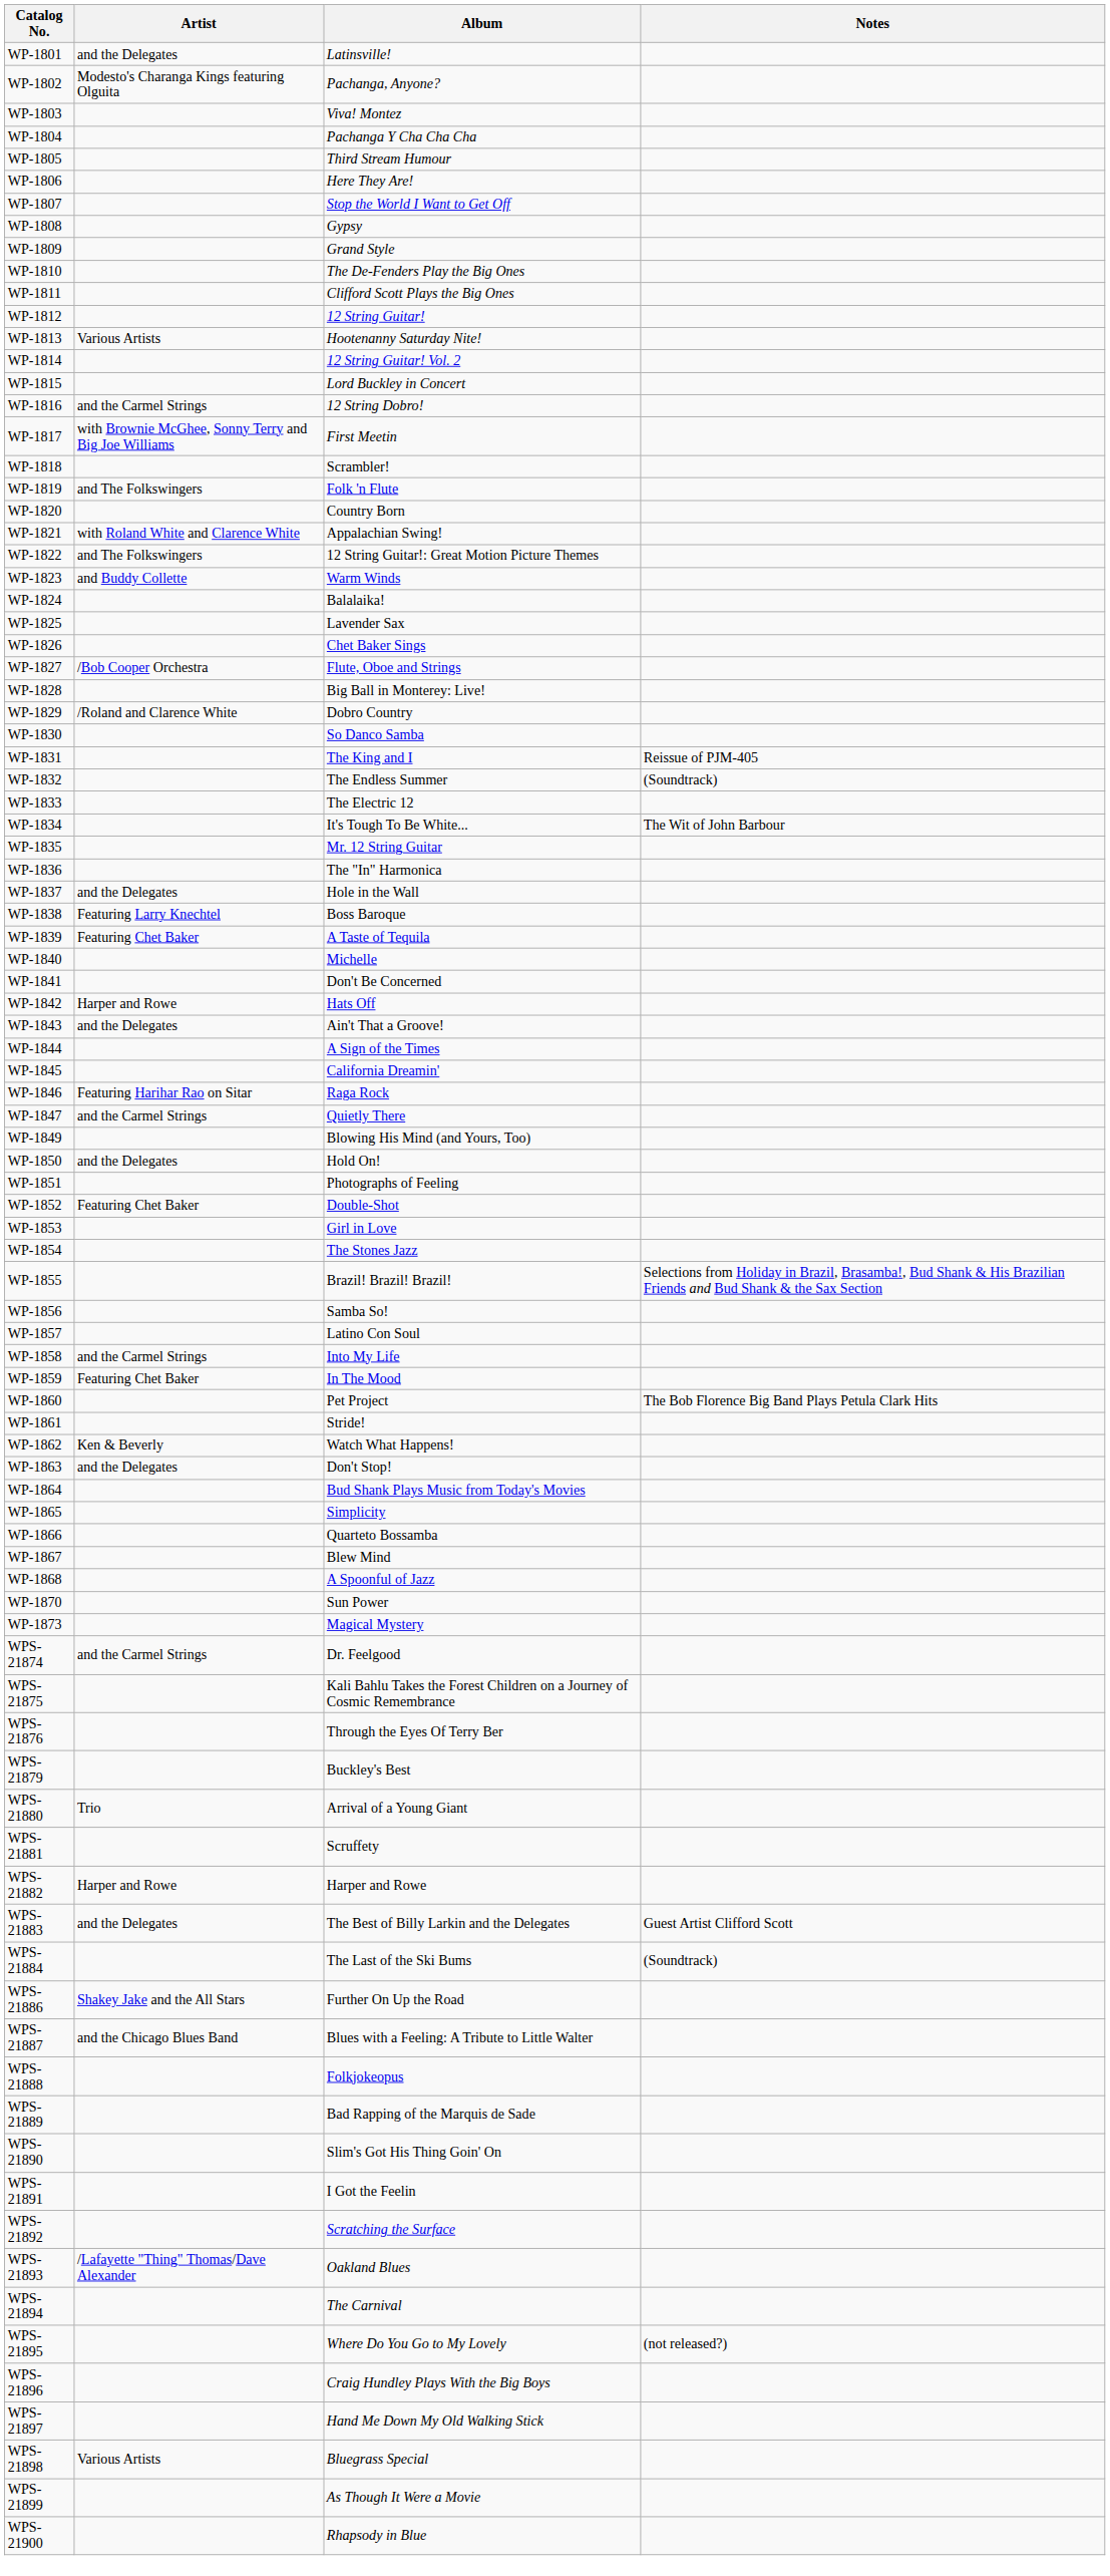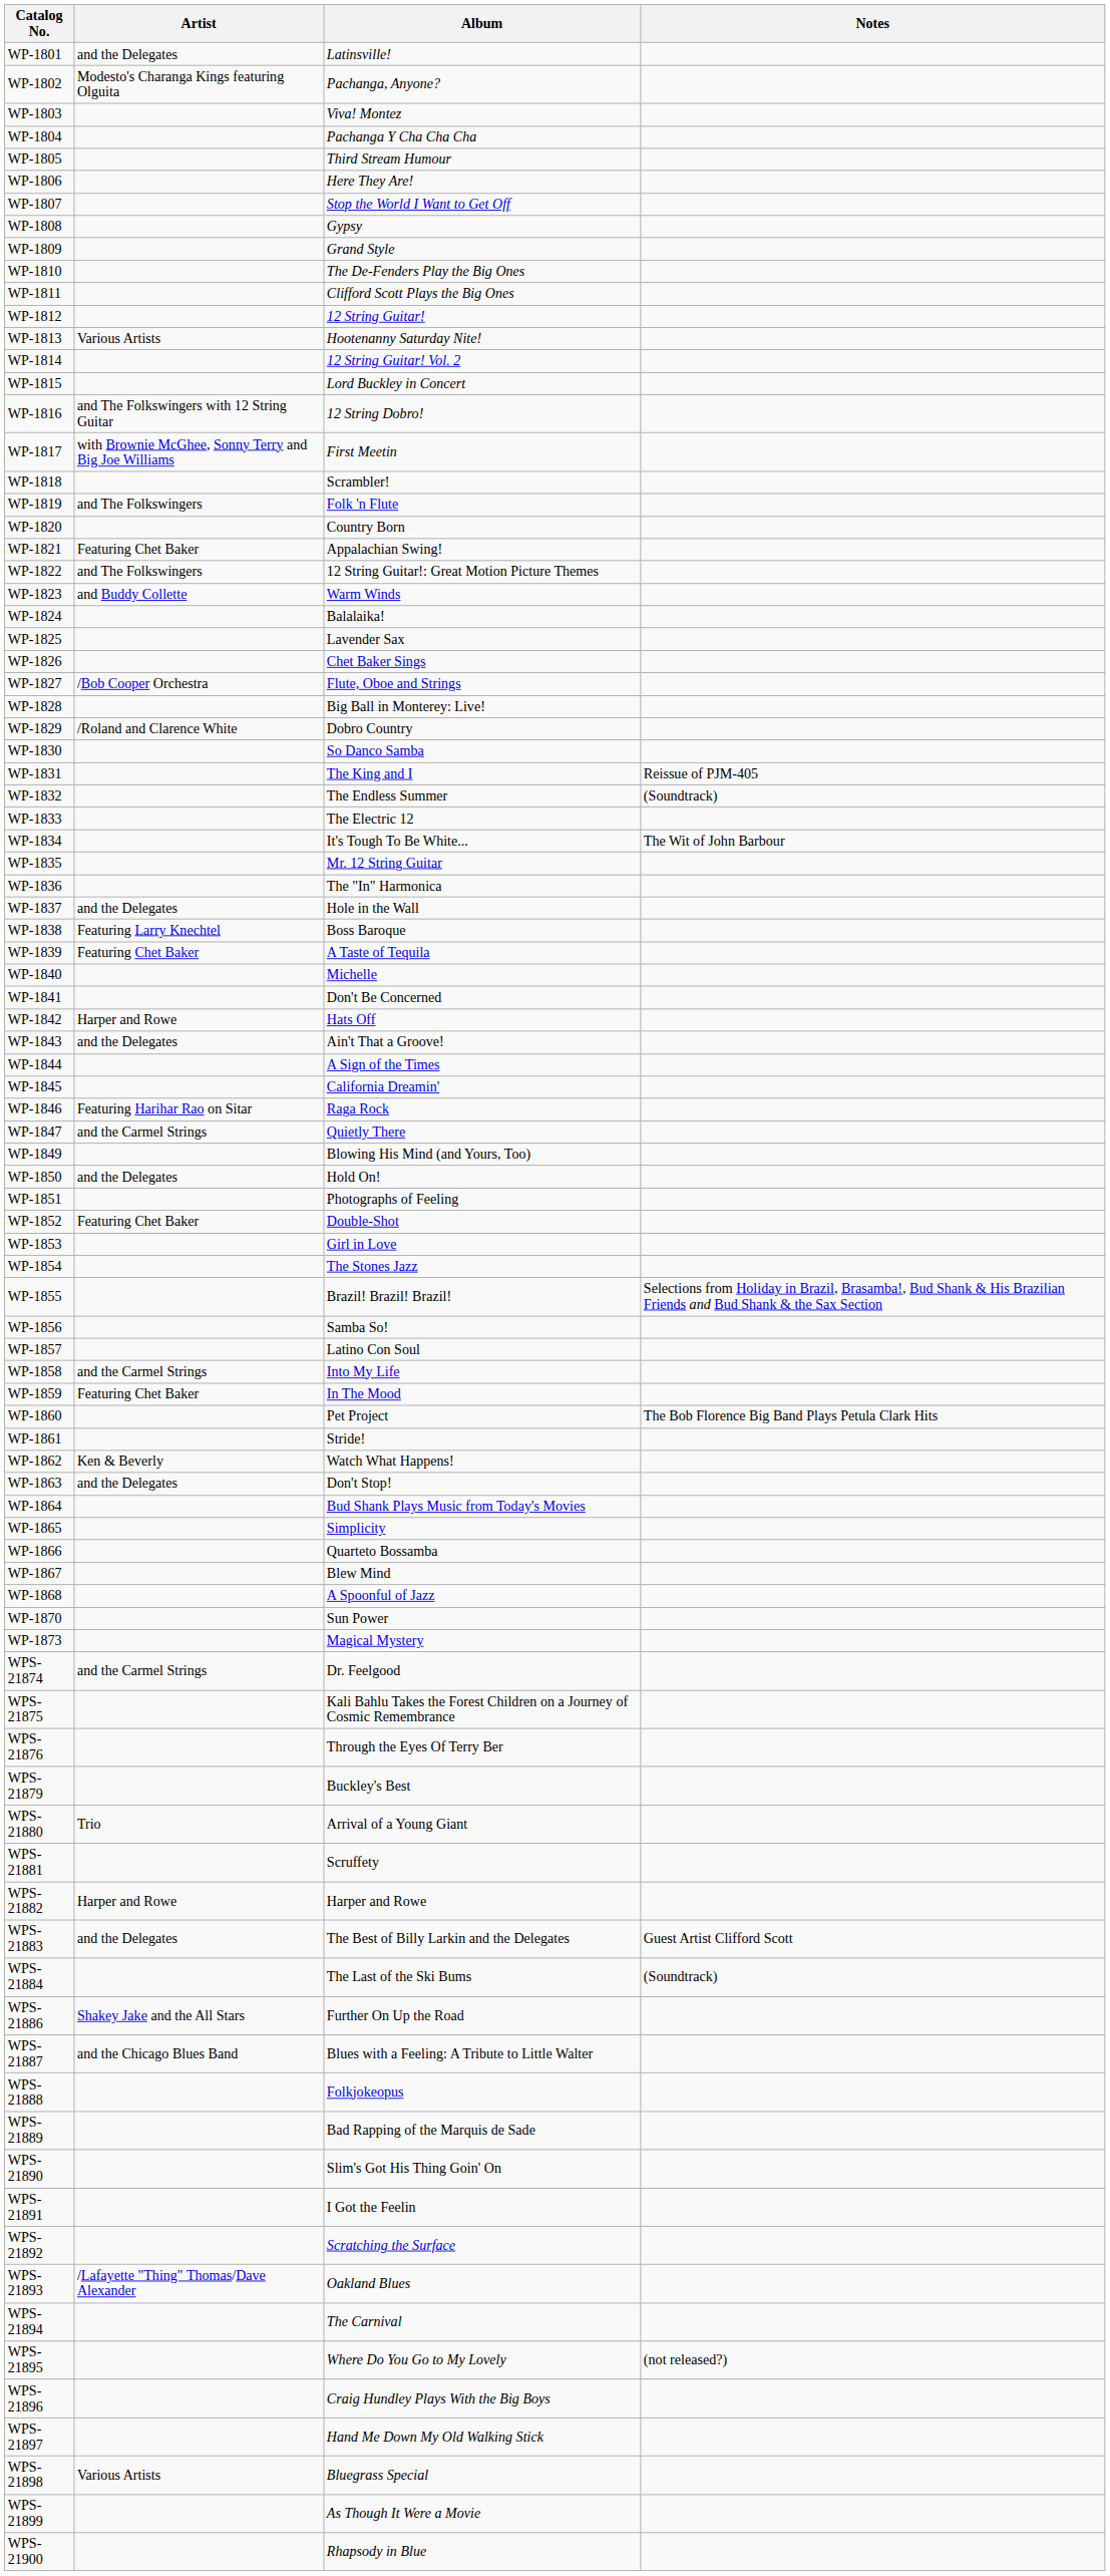WP-1816 | Artist: and the Carmel Strings -> and The Folkswingers with 12 String Guitar
WP-1821 | Artist: with Roland White and Clarence White -> Featuring Chet Baker
